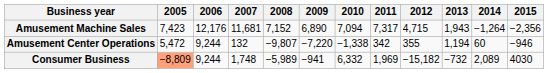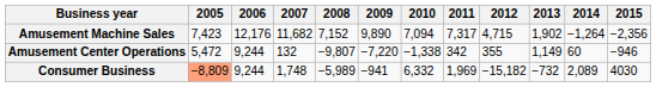Amusement Machine Sales | 2007: 11,681 -> 11,682
Amusement Machine Sales | 2009: 6,890 -> 9,890
Amusement Machine Sales | 2013: 1,943 -> 1,902
Amusement Center Operations | 2013: 1,194 -> 1,149
